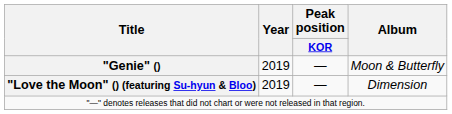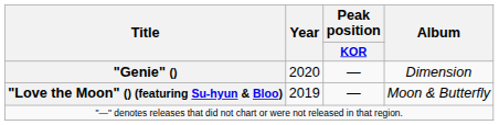"Genie" () | Year: 2019 -> 2020
"Genie" () | Album: Moon & Butterfly -> Dimension
"Love the Moon" () (featuring Su-hyun & Bloo) | Album: Dimension -> Moon & Butterfly
